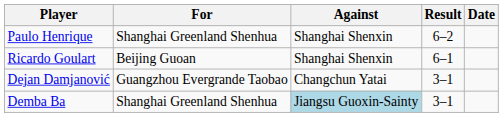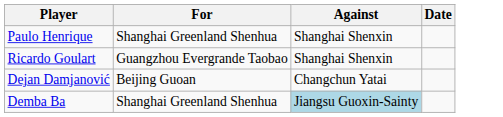- column: Result | 6–2 | 6–1 | 3–1 | 3–1
Ricardo Goulart | For: Beijing Guoan -> Guangzhou Evergrande Taobao
Dejan Damjanović | For: Guangzhou Evergrande Taobao -> Beijing Guoan
